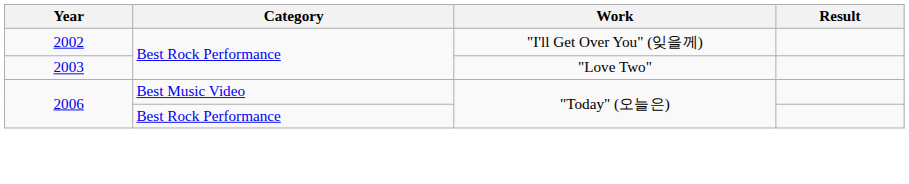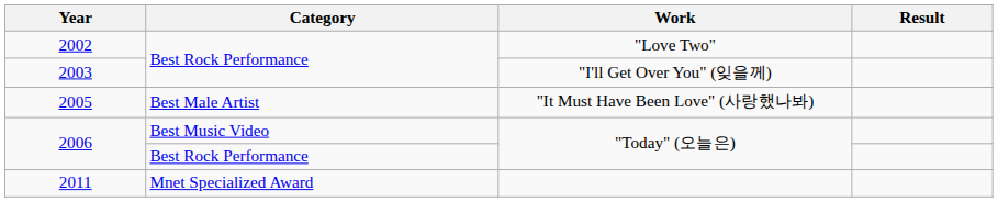2002 | Work: "I'll Get Over You" (잊을께) -> "Love Two"
2003 | Work: "Love Two" -> "I'll Get Over You" (잊을께)
+ row: 2005 | Best Male Artist | "It Must Have Been Love" (사랑했나봐)
+ row: 2011 | Mnet Specialized Award
